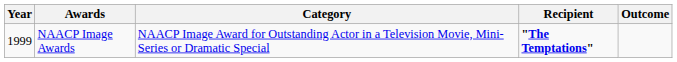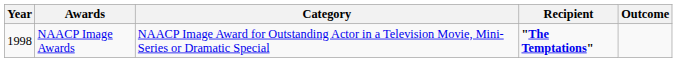NAACP Image Awards | Year: 1999 -> 1998
